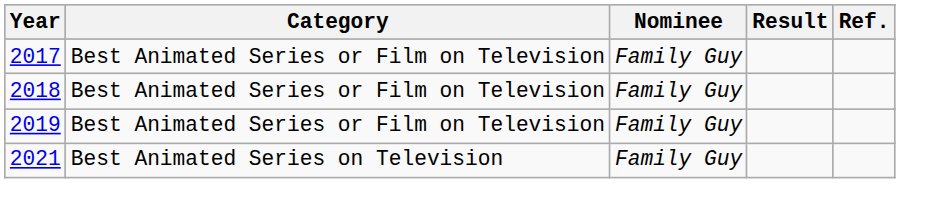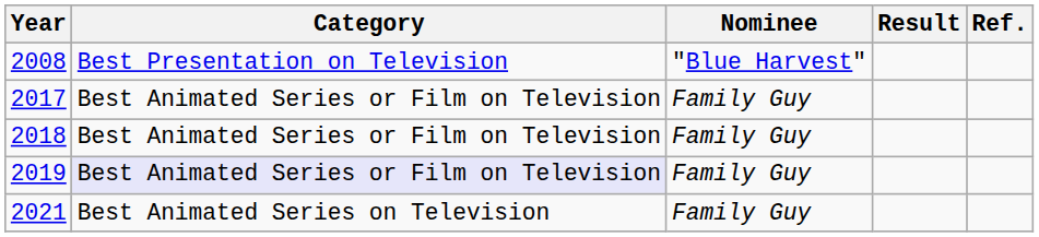+ row: 2008 | Best Presentation on Television | "Blue Harvest"
2019 | Category: no background -> lavender background
